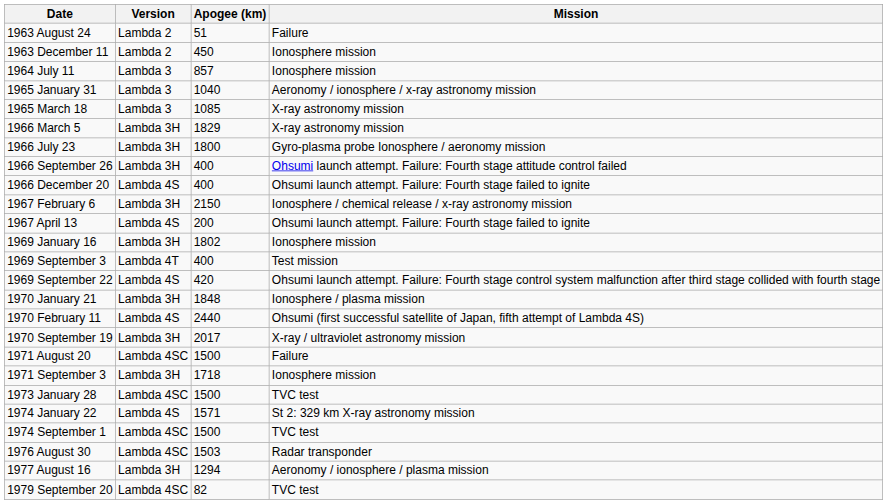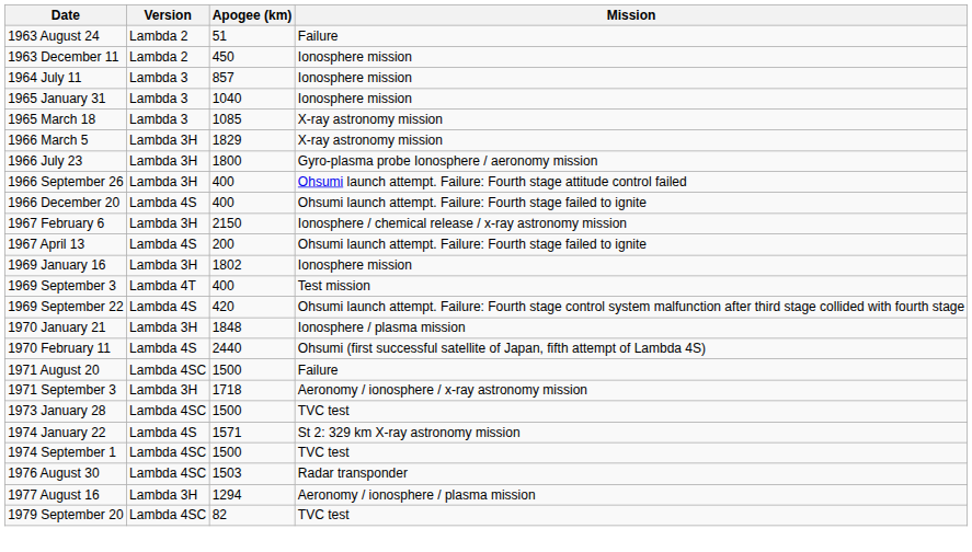1965 January 31 | Mission: Aeronomy / ionosphere / x-ray astronomy mission -> Ionosphere mission
- row: 1970 September 19 | Lambda 3H | 2017 | X-ray / ultraviolet astronomy mission
1971 September 3 | Mission: Ionosphere mission -> Aeronomy / ionosphere / x-ray astronomy mission
